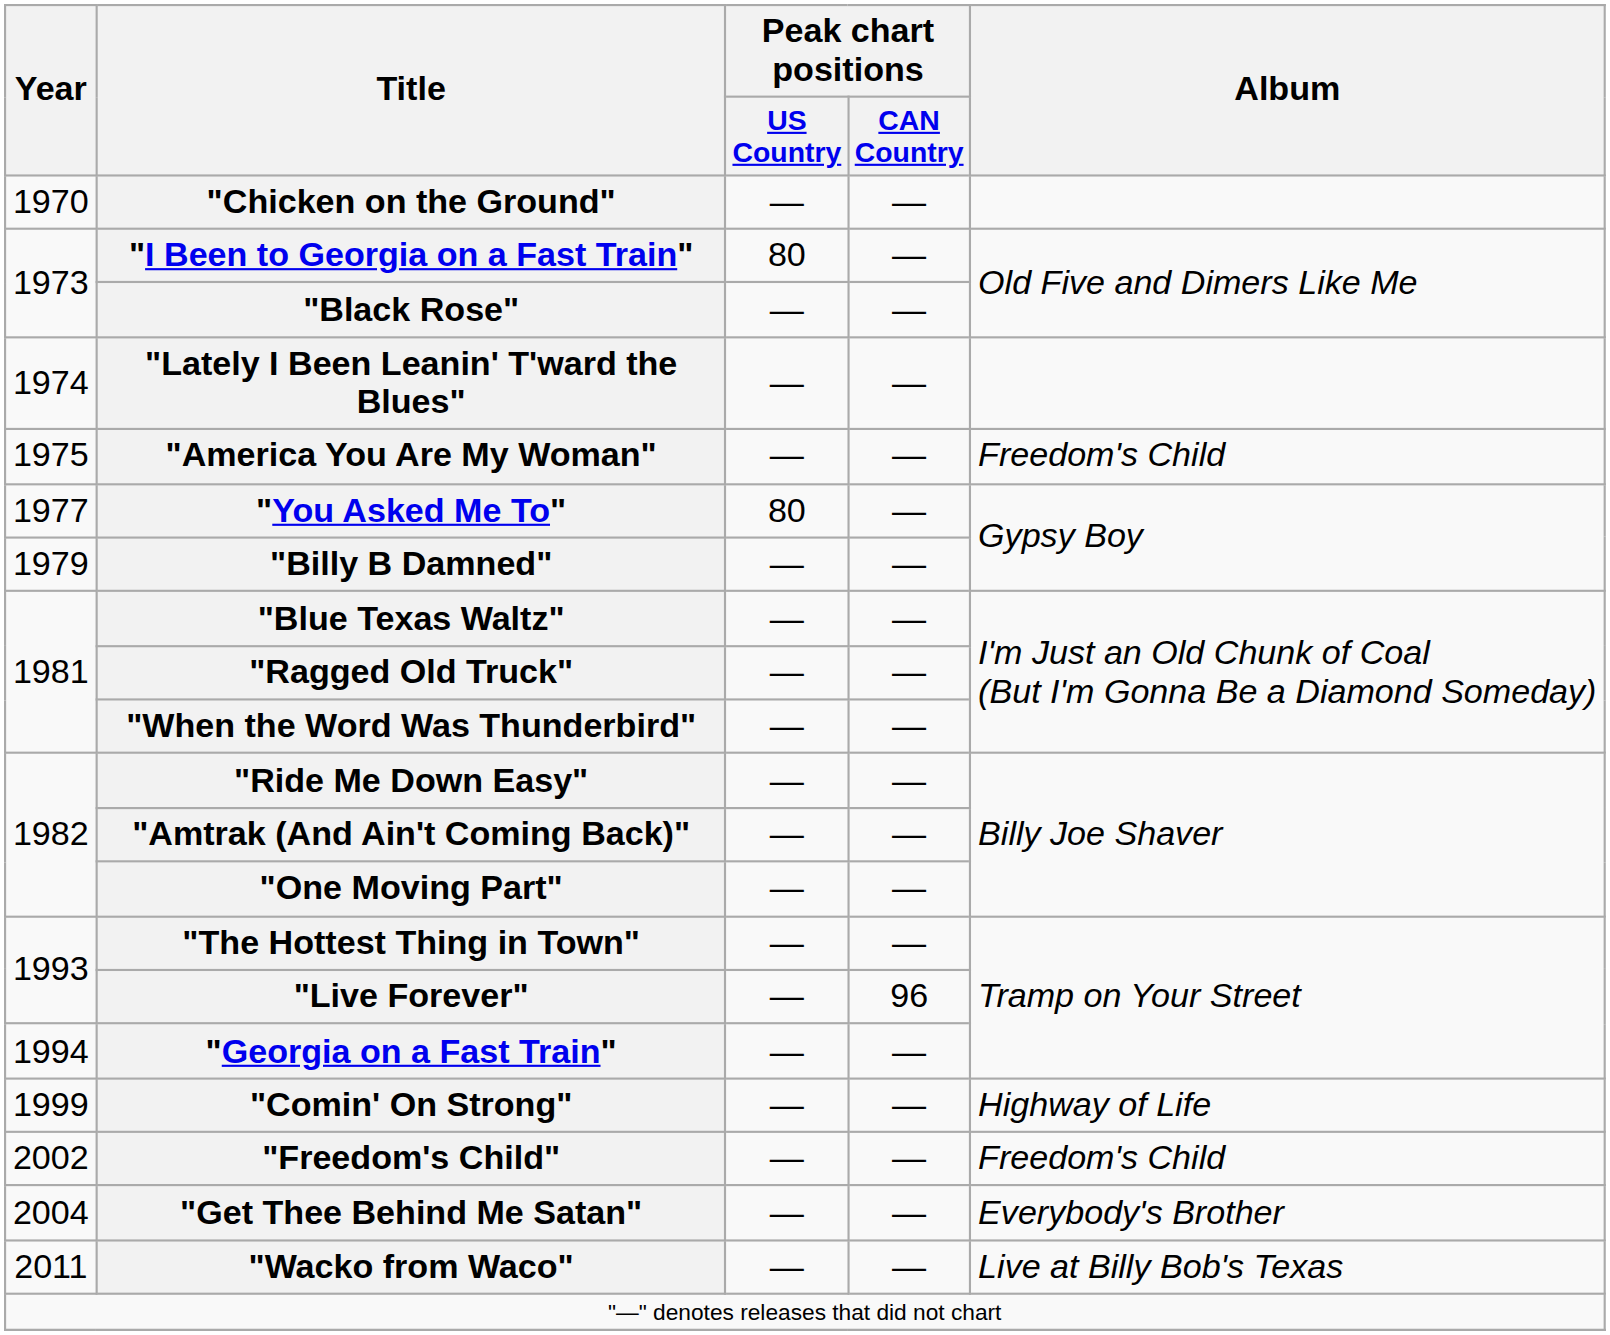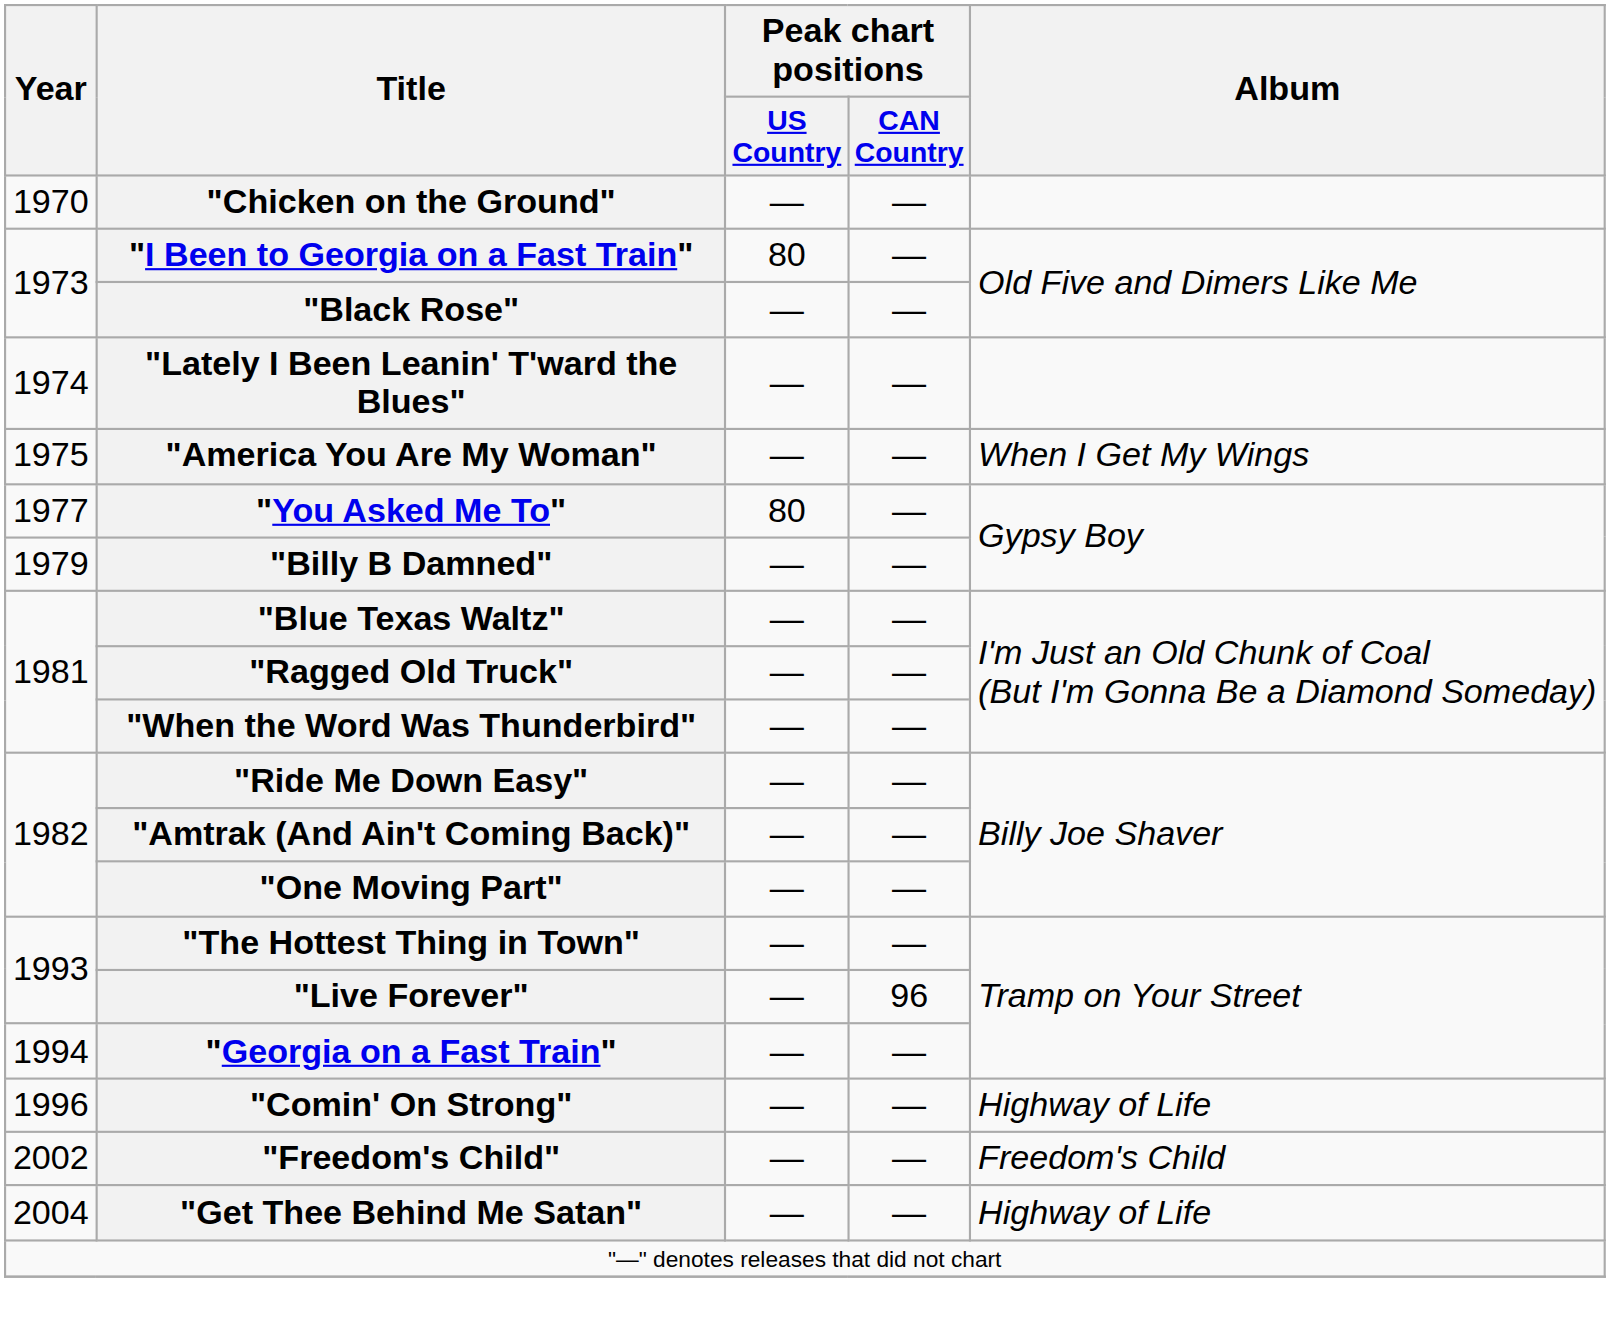"America You Are My Woman" | Album: Freedom's Child -> When I Get My Wings
"Comin' On Strong" | Year: 1999 -> 1996
"Get Thee Behind Me Satan" | Album: Everybody's Brother -> Highway of Life
- row: 2011 | "Wacko from Waco" | — | — | Live at Billy Bob's Texas
